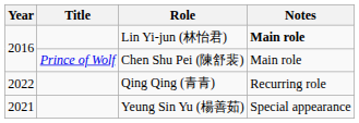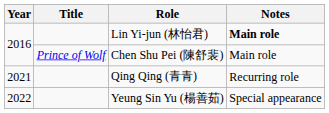Qing Qing (青青) | Year: 2022 -> 2021
Yeung Sin Yu (楊善茹) | Year: 2021 -> 2022
